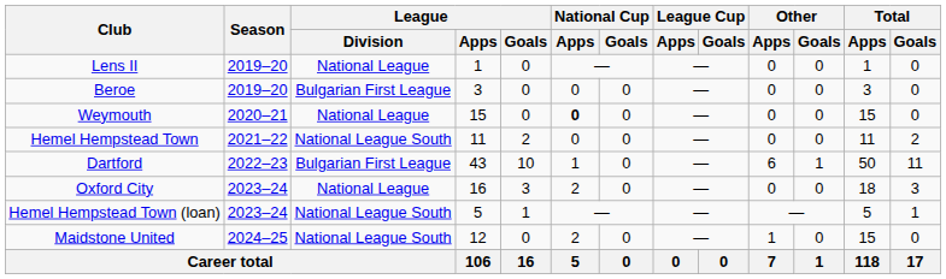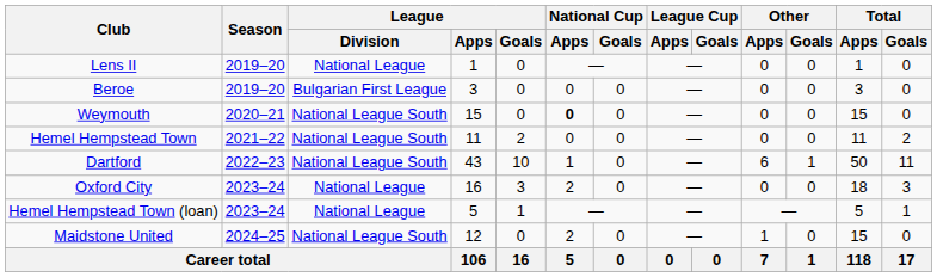Weymouth | League / Division: National League -> National League South
Dartford | League / Division: Bulgarian First League -> National League South
Hemel Hempstead Town (loan) | League / Division: National League South -> National League
